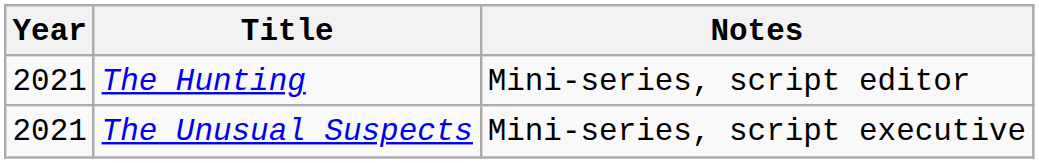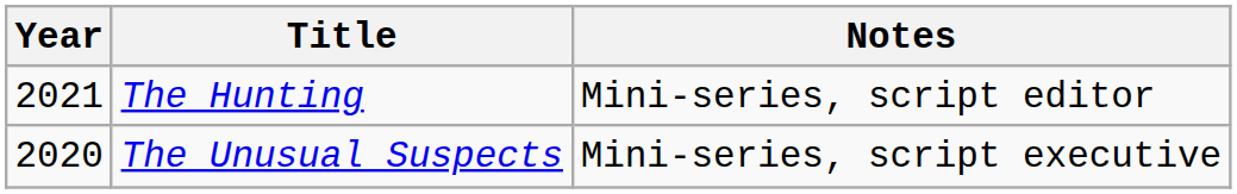The Unusual Suspects | Year: 2021 -> 2020
